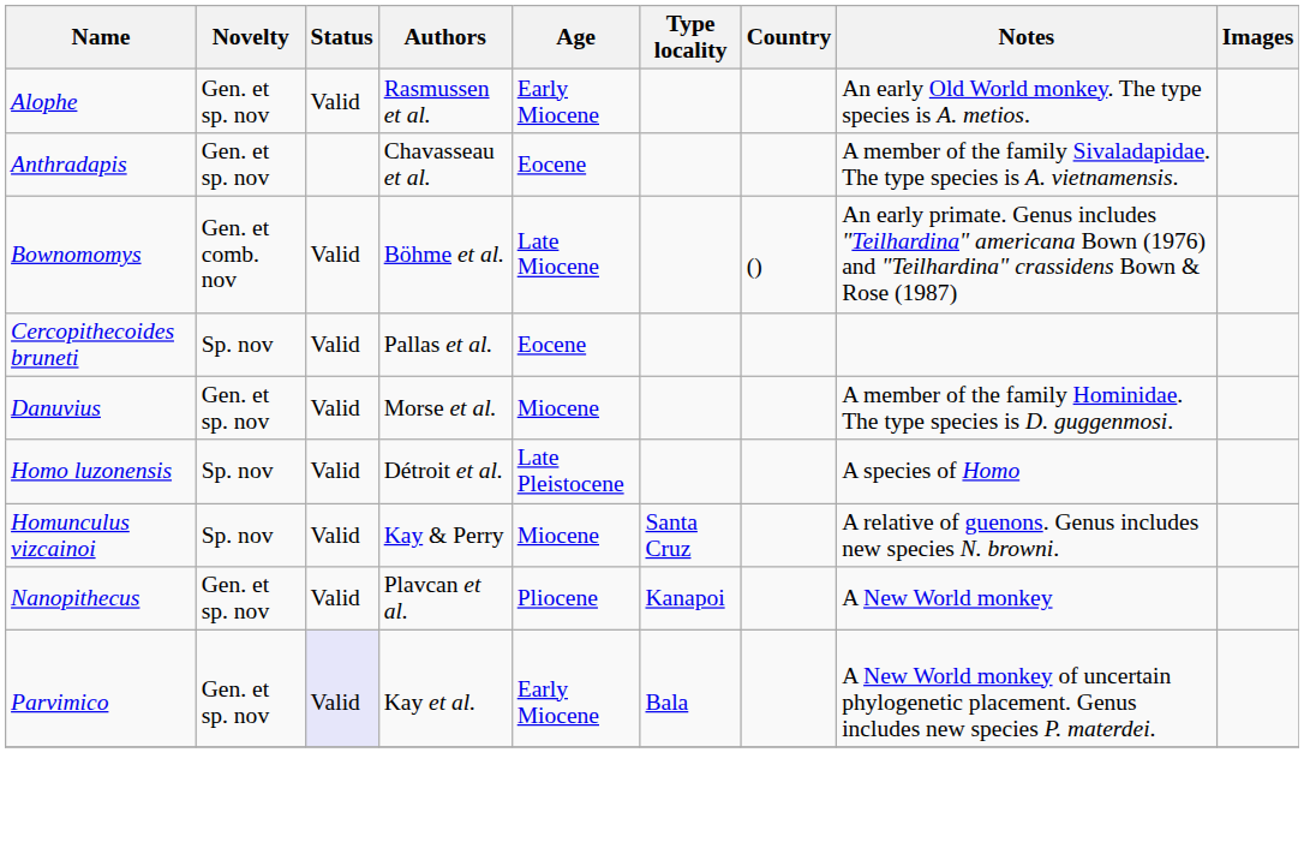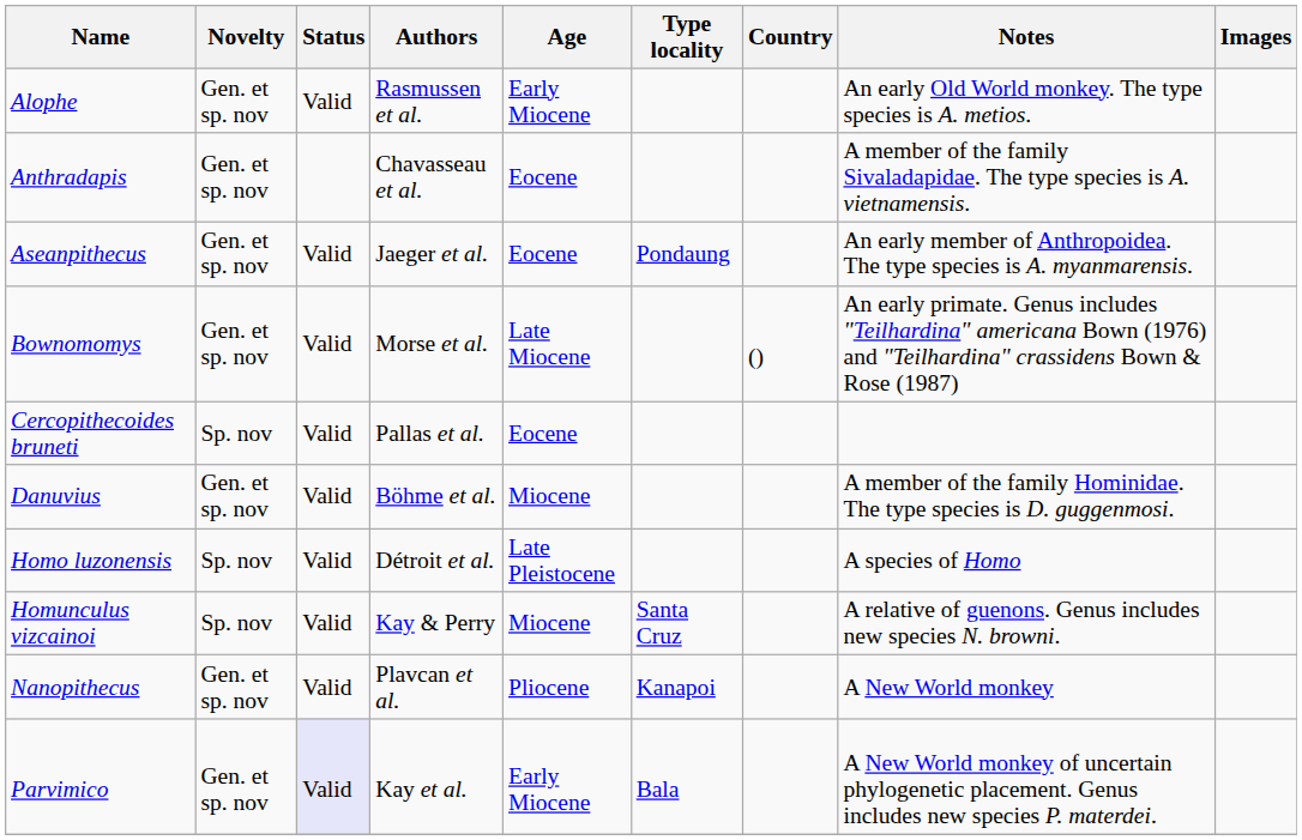+ row: Aseanpithecus | Gen. et sp. nov | Valid | Jaeger et al. | Eocene | Pondaung | An early member of Anthropoidea. The type species is A. myanmarensis.
Bownomomys | Novelty: Gen. et comb. nov -> Gen. et sp. nov
Bownomomys | Authors: Böhme et al. -> Morse et al.
Danuvius | Authors: Morse et al. -> Böhme et al.
